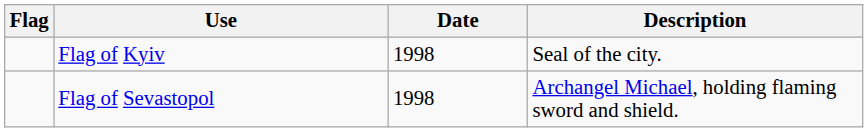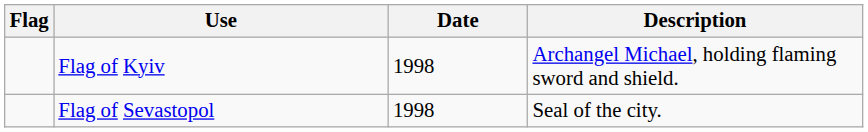Flag of Kyiv | Description: Seal of the city. -> Archangel Michael, holding flaming sword and shield.
Flag of Sevastopol | Description: Archangel Michael, holding flaming sword and shield. -> Seal of the city.
